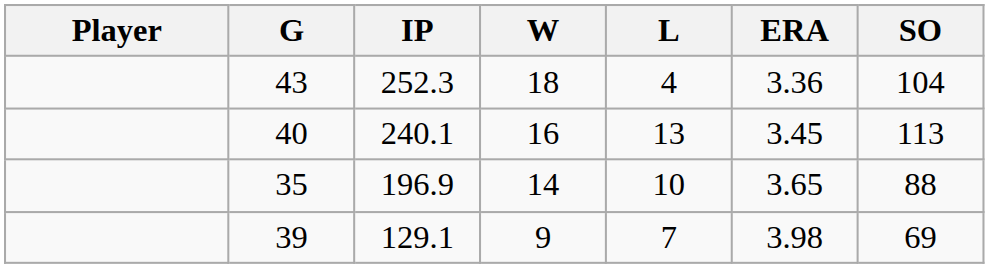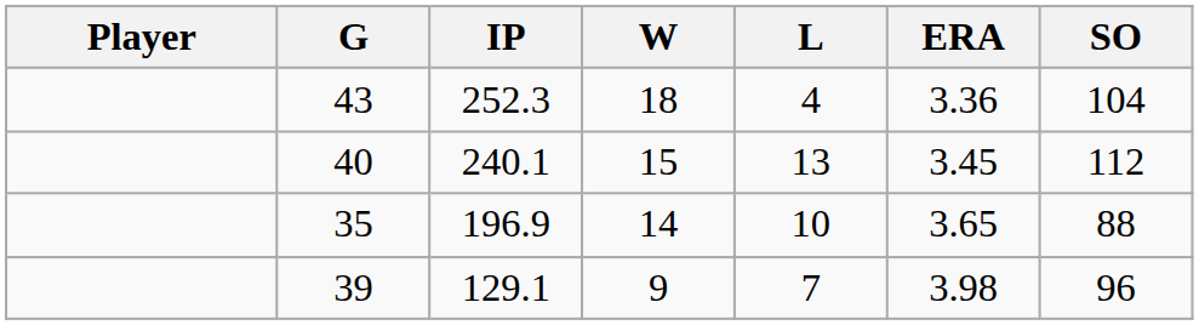40 | W: 16 -> 15
40 | SO: 113 -> 112
39 | SO: 69 -> 96
